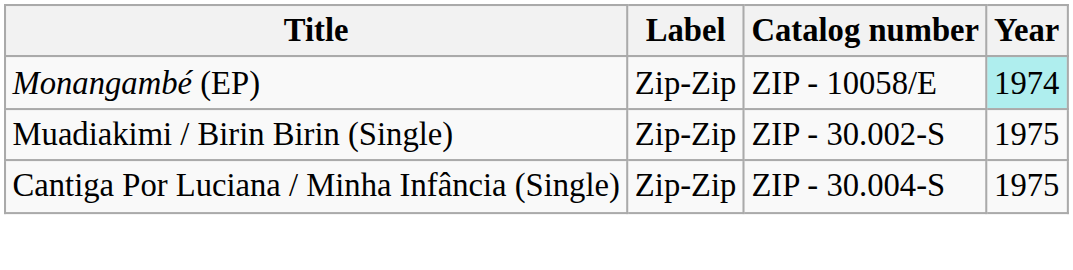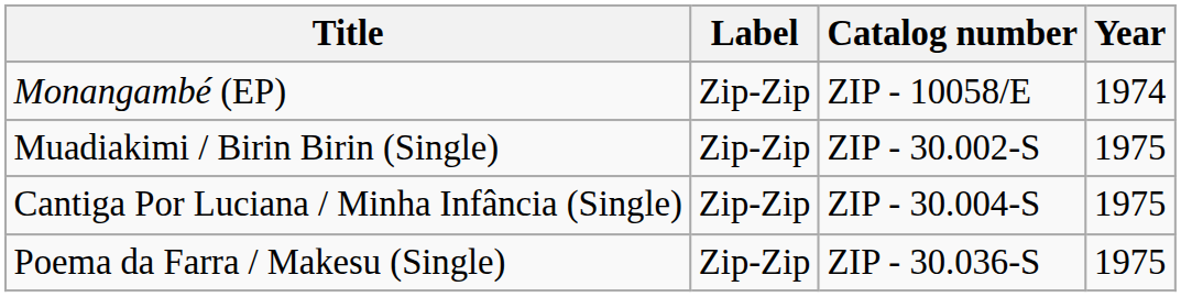Monangambé (EP) | Year: paleturquoise background -> no background
+ row: Poema da Farra / Makesu (Single) | Zip-Zip | ZIP - 30.036-S | 1975
